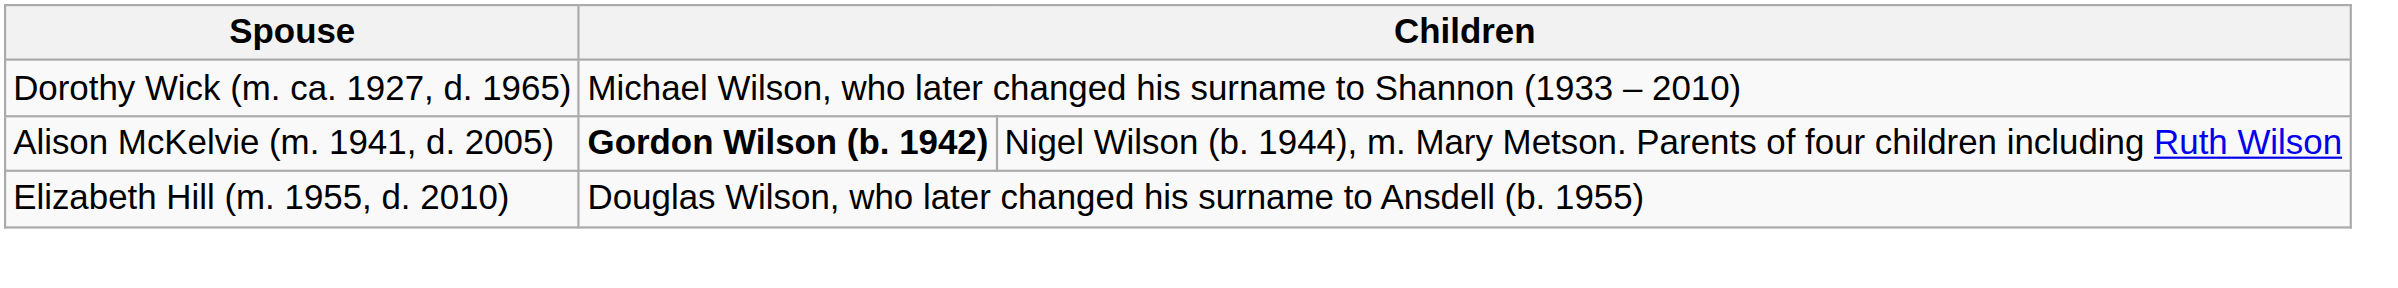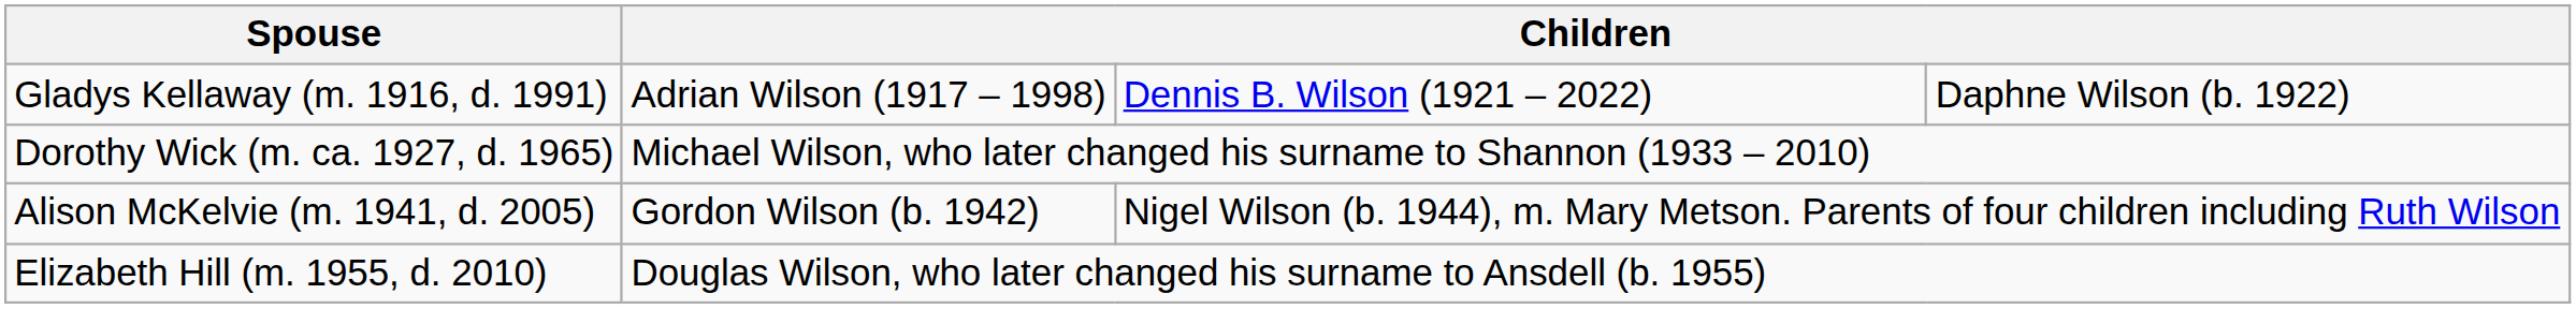+ row: Gladys Kellaway (m. 1916, d. 1991) | Adrian Wilson (1917 – 1998) | Dennis B. Wilson (1921 – 2022) | Daphne Wilson (b. 1922)
Alison McKelvie (m. 1941, d. 2005) | column 2: bold -> normal
